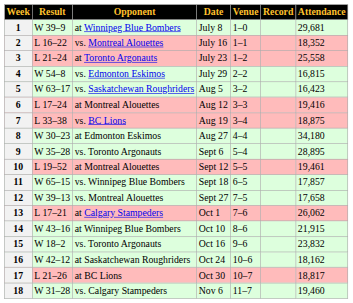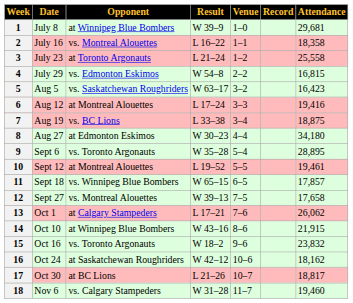columns swapped: Date <-> Result
2 | Attendance: 18,352 -> 18,358
